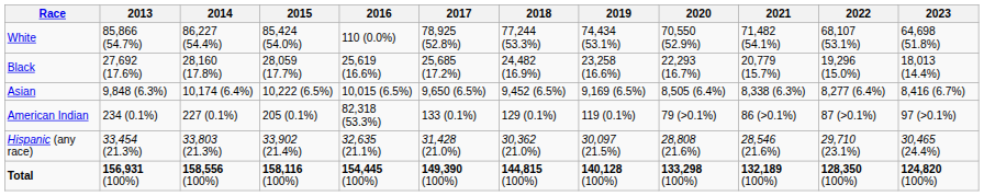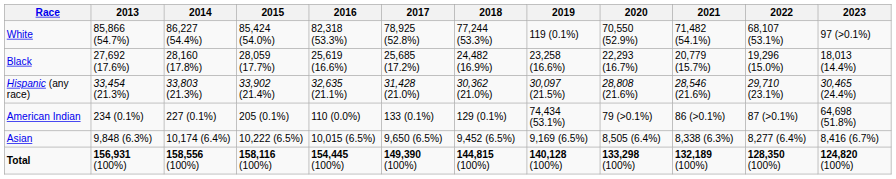White | 2016: 110 (0.0%) -> 82,318 (53.3%)
White | 2019: 74,434 (53.1%) -> 119 (0.1%)
White | 2023: 64,698 (51.8%) -> 97 (>0.1%)
rows swapped: Asian <-> Hispanic (any race)
American Indian | 2016: 82,318 (53.3%) -> 110 (0.0%)
American Indian | 2019: 119 (0.1%) -> 74,434 (53.1%)
American Indian | 2023: 97 (>0.1%) -> 64,698 (51.8%)
